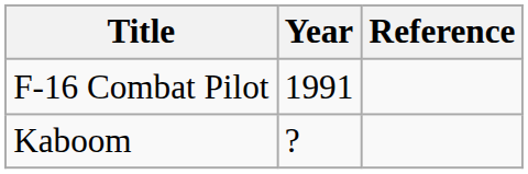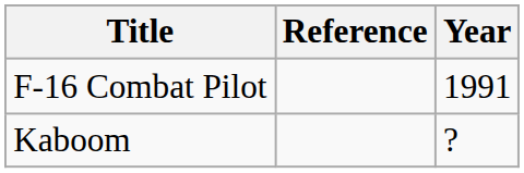columns swapped: Year <-> Reference
